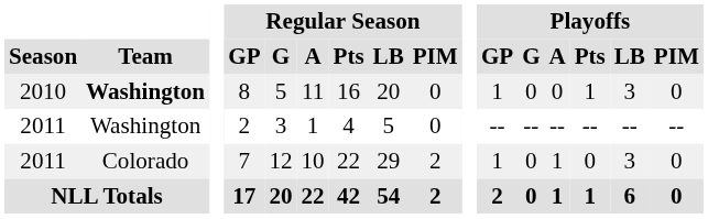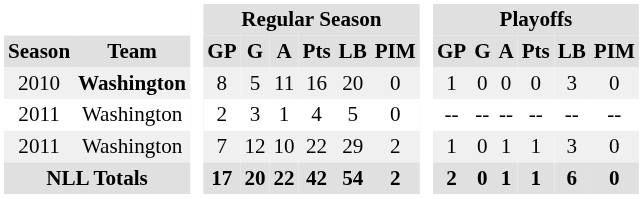8 | Playoffs / Pts: 1 -> 0
7 | Team: Colorado -> Washington
7 | Playoffs / Pts: 0 -> 1
